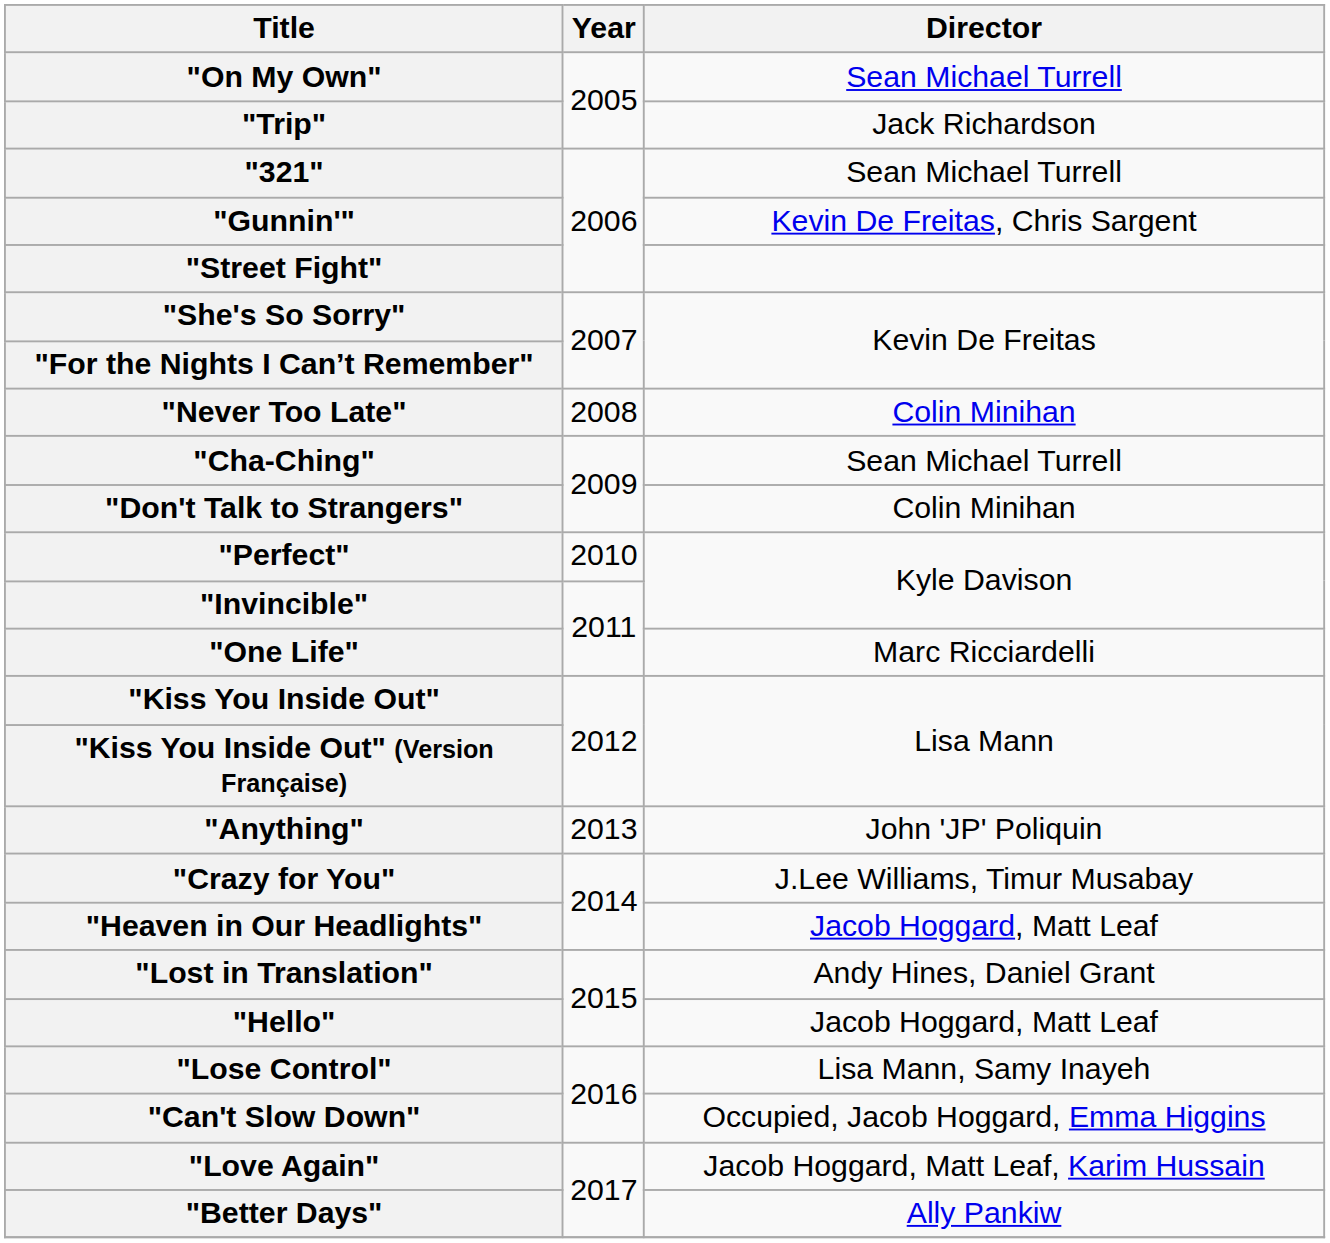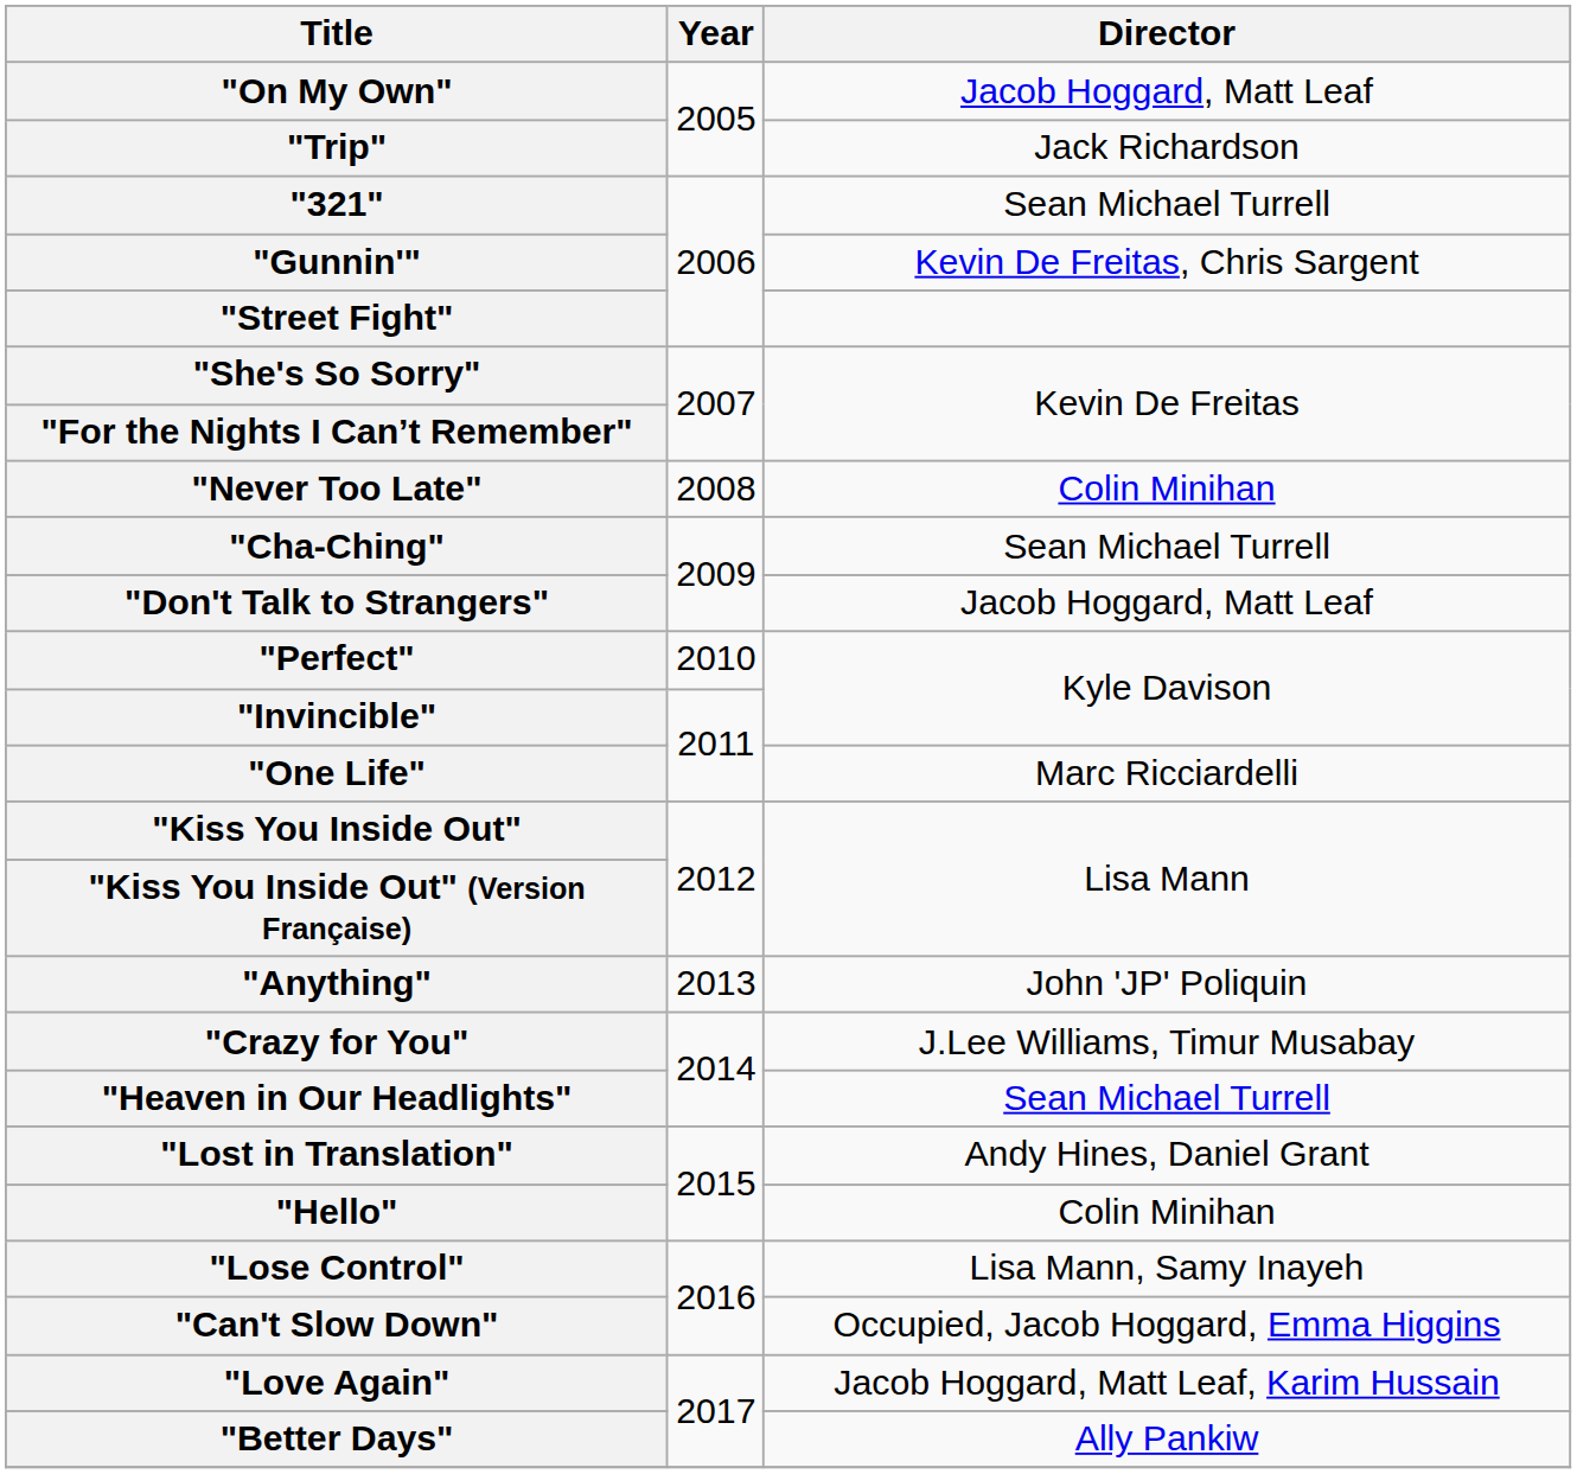"On My Own" | Director: Sean Michael Turrell -> Jacob Hoggard, Matt Leaf
"Don't Talk to Strangers" | Director: Colin Minihan -> Jacob Hoggard, Matt Leaf
"Heaven in Our Headlights" | Director: Jacob Hoggard, Matt Leaf -> Sean Michael Turrell
"Hello" | Director: Jacob Hoggard, Matt Leaf -> Colin Minihan
